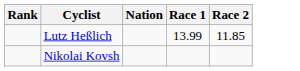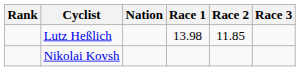+ column: Race 3
Lutz Heßlich | Race 1: 13.99 -> 13.98
